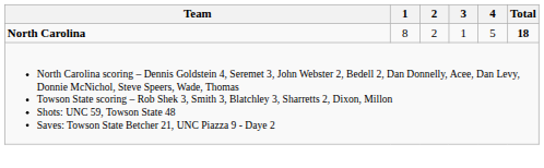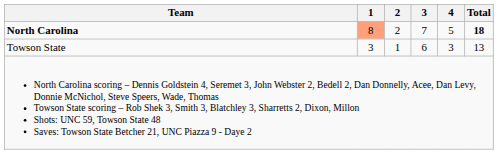North Carolina | 1: no background -> lightsalmon background
North Carolina | 3: 1 -> 7
+ row: Towson State | 3 | 1 | 6 | 3 | 13
